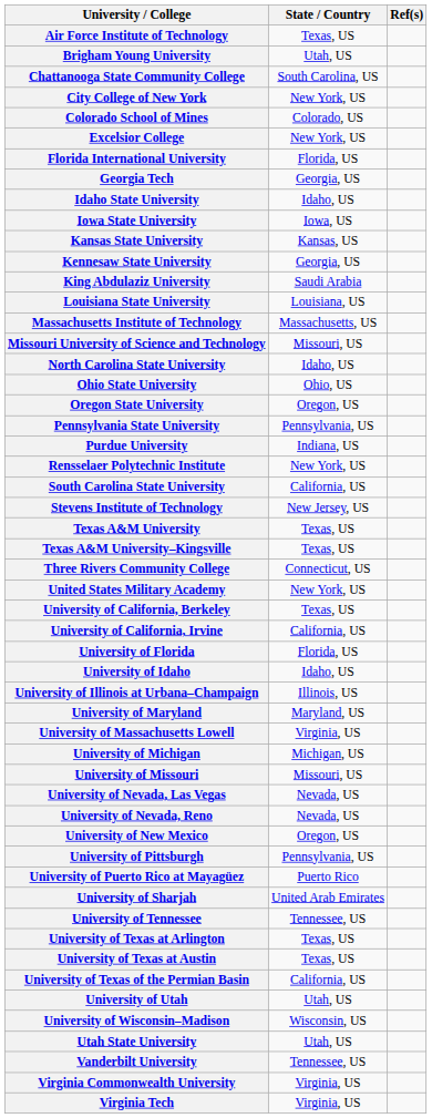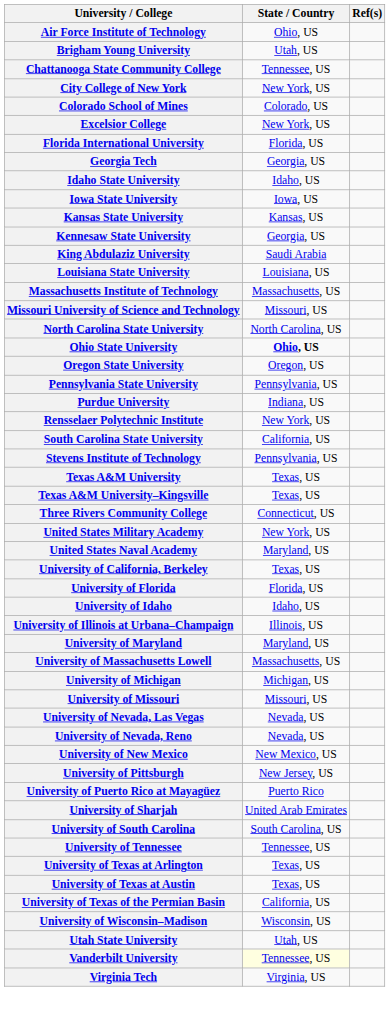Air Force Institute of Technology | State / Country: Texas, US -> Ohio, US
Chattanooga State Community College | State / Country: South Carolina, US -> Tennessee, US
North Carolina State University | State / Country: Idaho, US -> North Carolina, US
Ohio State University | State / Country: normal -> bold
Stevens Institute of Technology | State / Country: New Jersey, US -> Pennsylvania, US
+ row: United States Naval Academy | Maryland, US
- row: University of California, Irvine | California, US
University of Massachusetts Lowell | State / Country: Virginia, US -> Massachusetts, US
University of New Mexico | State / Country: Oregon, US -> New Mexico, US
University of Pittsburgh | State / Country: Pennsylvania, US -> New Jersey, US
+ row: University of South Carolina | South Carolina, US
- row: University of Utah | Utah, US
Vanderbilt University | State / Country: no background -> lightyellow background
- row: Virginia Commonwealth University | Virginia, US
